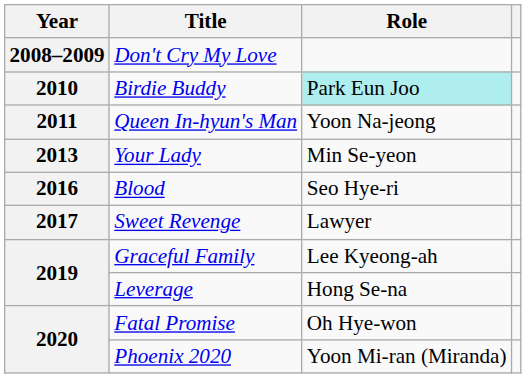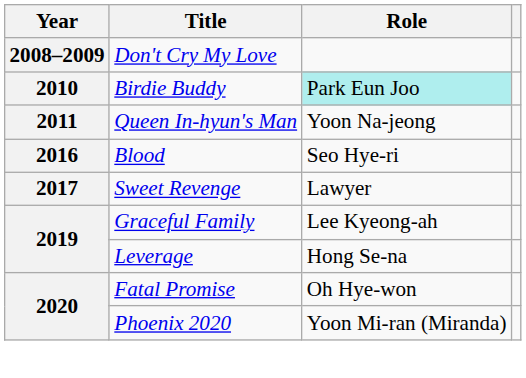- row: 2013 | Your Lady | Min Se-yeon
